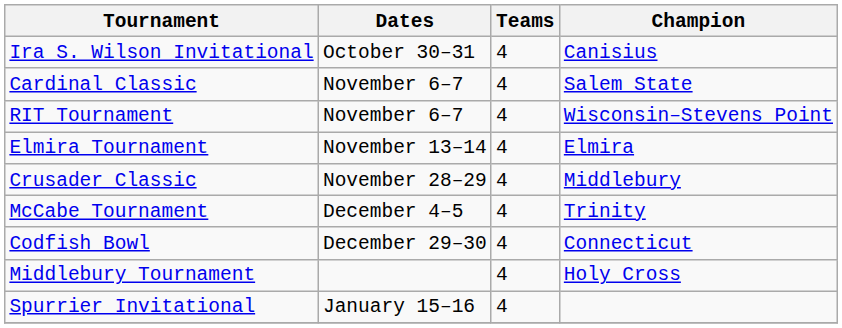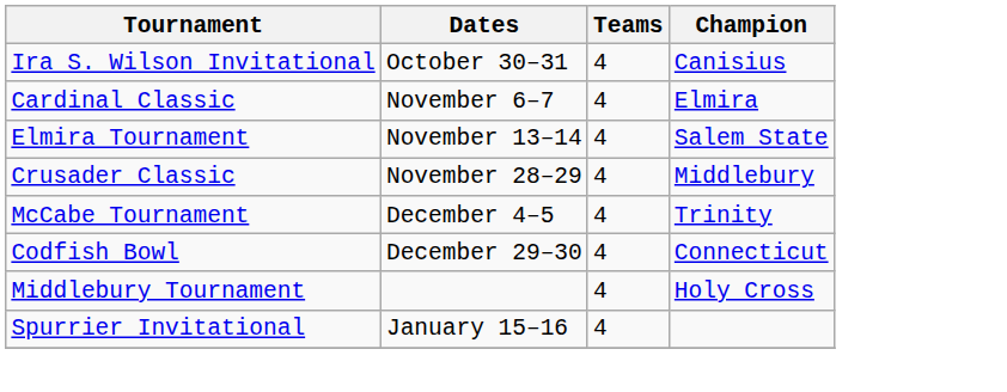Cardinal Classic | Champion: Salem State -> Elmira
- row: RIT Tournament | November 6–7 | 4 | Wisconsin–Stevens Point
Elmira Tournament | Champion: Elmira -> Salem State
